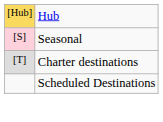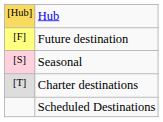+ row: [F] | Future destination
